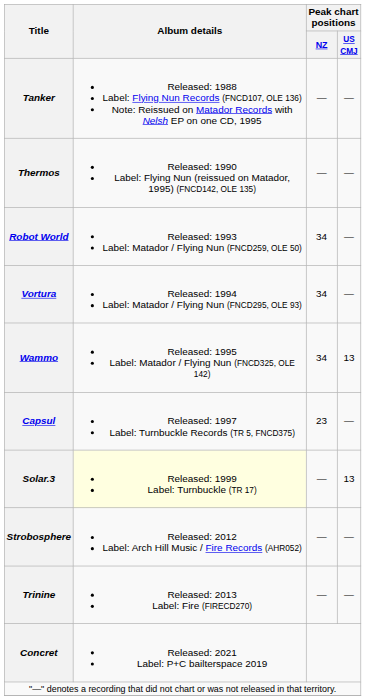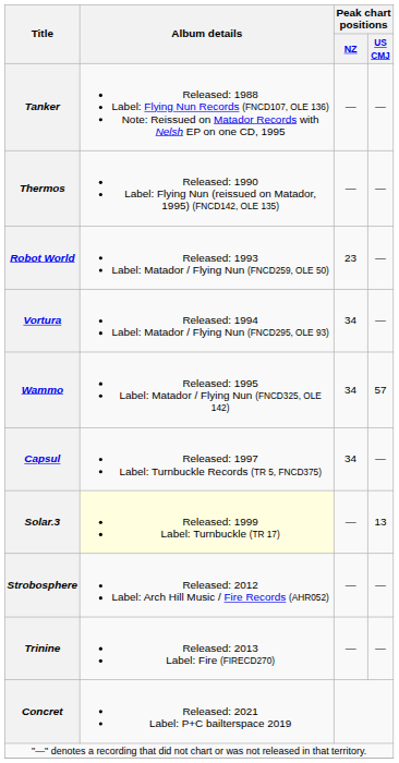Robot World | Peak chart positions / NZ: 34 -> 23
Wammo | Peak chart positions / US CMJ: 13 -> 57
Capsul | Peak chart positions / NZ: 23 -> 34
